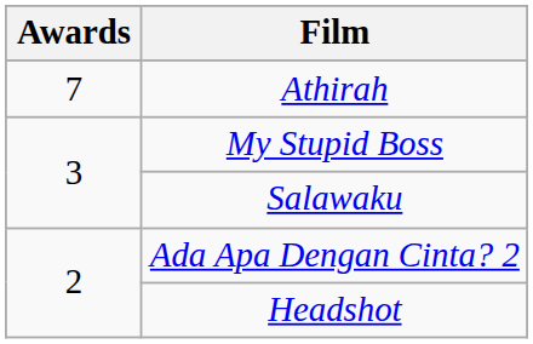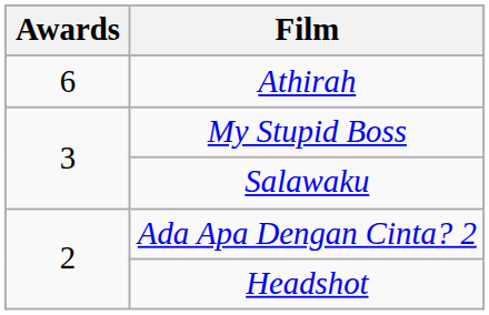Athirah | Awards: 7 -> 6
